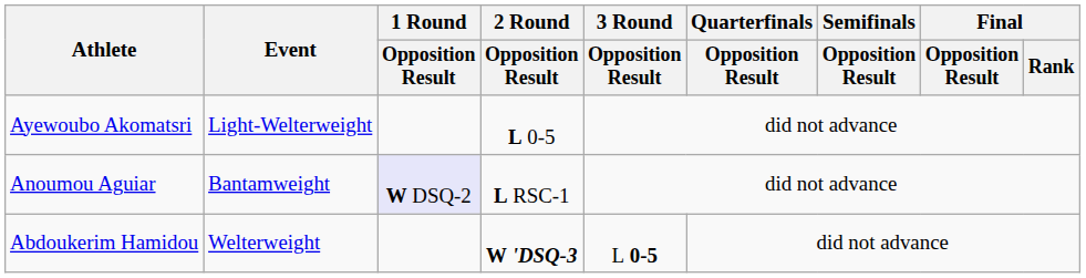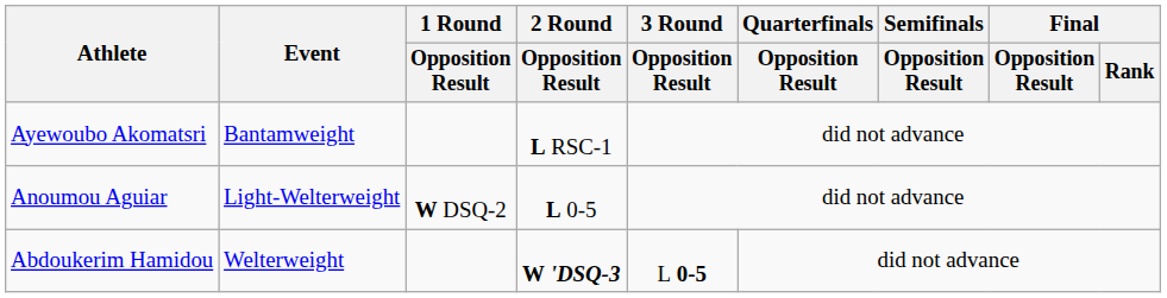Ayewoubo Akomatsri | Event: Light-Welterweight -> Bantamweight
Ayewoubo Akomatsri | 2 Round / Opposition Result: L 0-5 -> L RSC-1
Anoumou Aguiar | Event: Bantamweight -> Light-Welterweight
Anoumou Aguiar | 1 Round / Opposition Result: lavender background -> no background
Anoumou Aguiar | 2 Round / Opposition Result: L RSC-1 -> L 0-5
